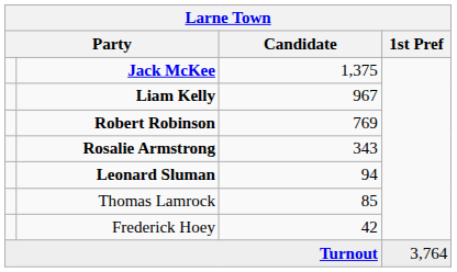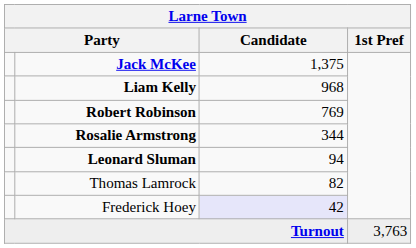Liam Kelly | Candidate: 967 -> 968
Rosalie Armstrong | Candidate: 343 -> 344
Thomas Lamrock | Candidate: 85 -> 82
Frederick Hoey | Candidate: no background -> lavender background
Turnout | 1st Pref: 3,764 -> 3,763
